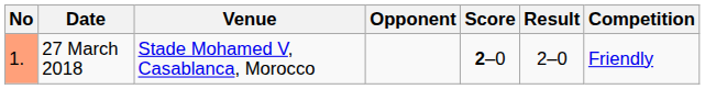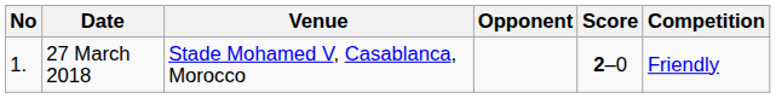- column: Result | 2–0
27 March 2018 | No: lightsalmon background -> no background
